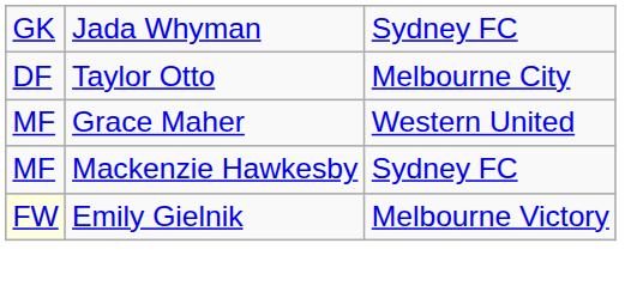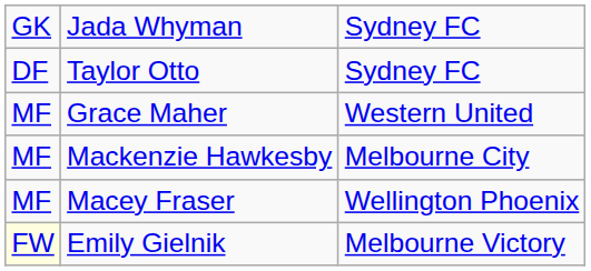Taylor Otto | column 3: Melbourne City -> Sydney FC
Mackenzie Hawkesby | column 3: Sydney FC -> Melbourne City
+ row: MF | Macey Fraser | Wellington Phoenix
